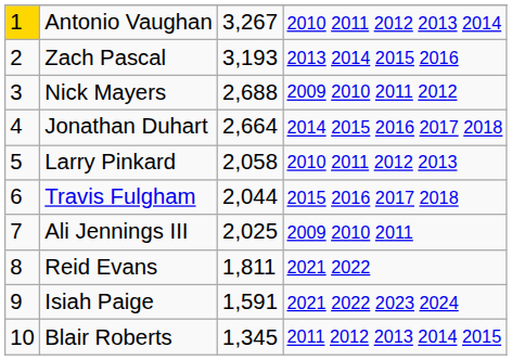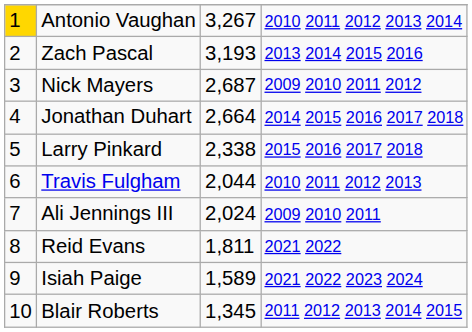Nick Mayers | column 3: 2,688 -> 2,687
Larry Pinkard | column 3: 2,058 -> 2,338
Larry Pinkard | column 4: 2010 2011 2012 2013 -> 2015 2016 2017 2018
Travis Fulgham | column 4: 2015 2016 2017 2018 -> 2010 2011 2012 2013
Ali Jennings III | column 3: 2,025 -> 2,024
Isiah Paige | column 3: 1,591 -> 1,589
